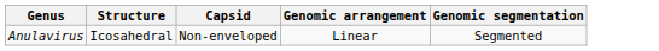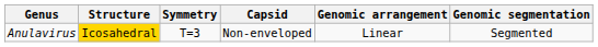+ column: Symmetry | T=3
Anulavirus | Structure: no background -> gold background
